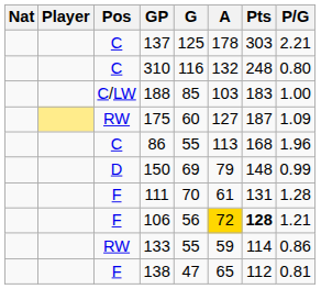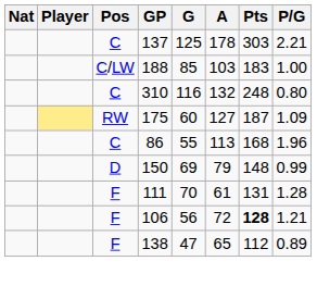rows swapped: 310 <-> 188
106 | A: gold background -> no background
- row: RW | 133 | 55 | 59 | 114 | 0.86
138 | P/G: 0.81 -> 0.89
